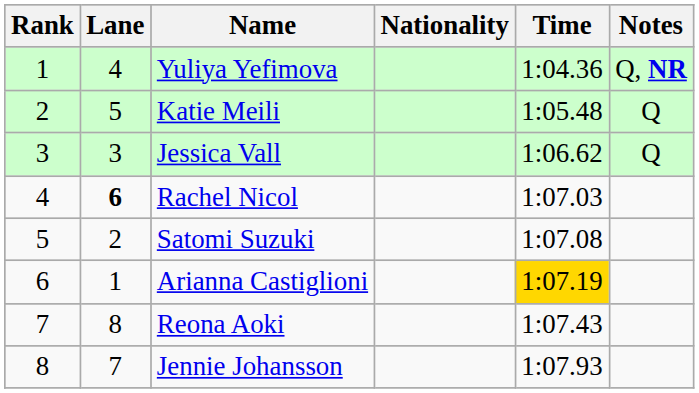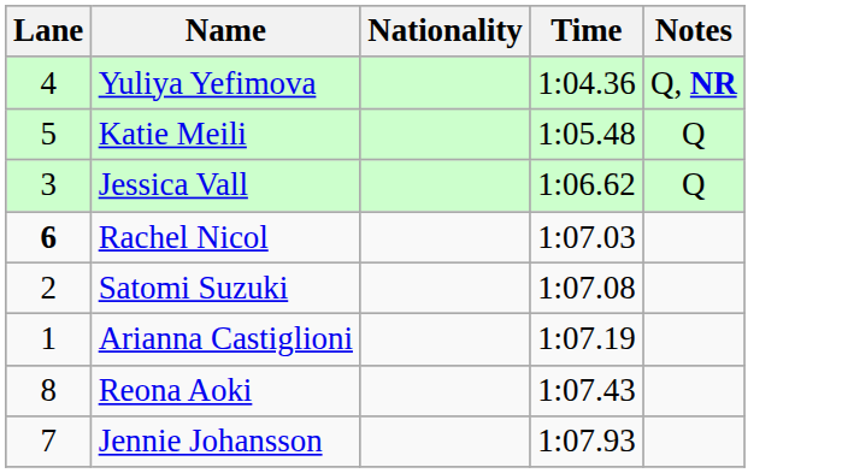- column: Rank | 1 | 2 | 3 | 4 | 5 | 6 | 7 | 8
Arianna Castiglioni | Time: gold background -> no background
